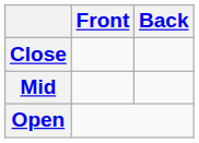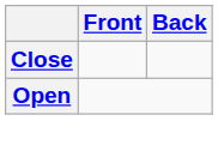- row: Mid
